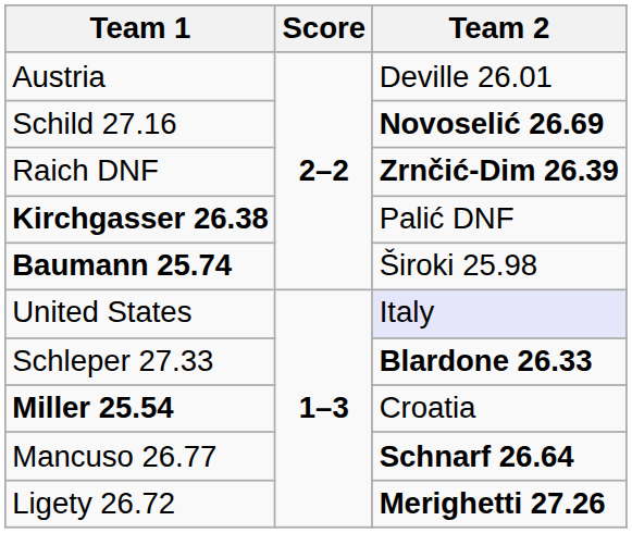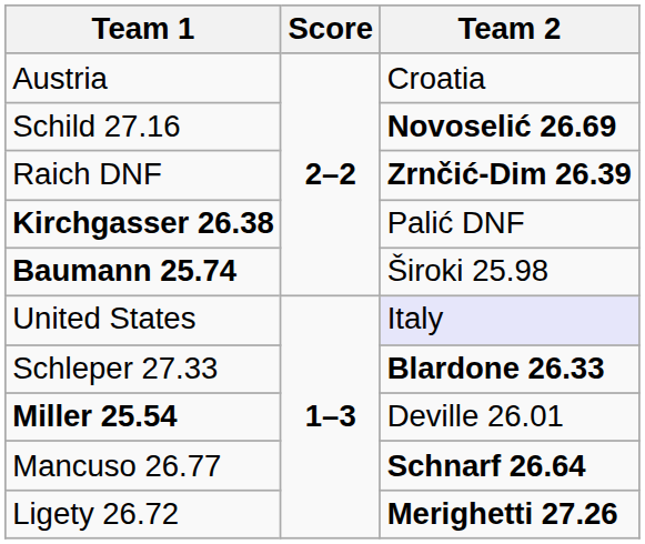Austria | Team 2: Deville 26.01 -> Croatia
Miller 25.54 | Team 2: Croatia -> Deville 26.01
